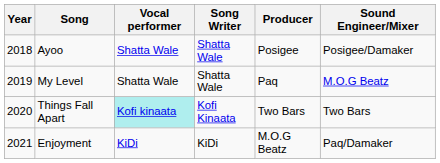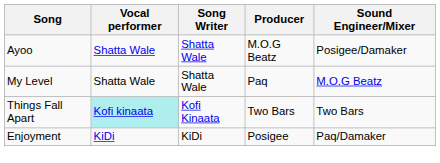- column: Year | 2018 | 2019 | 2020 | 2021
Ayoo | Producer: Posigee -> M.O.G Beatz
Enjoyment | Producer: M.O.G Beatz -> Posigee
